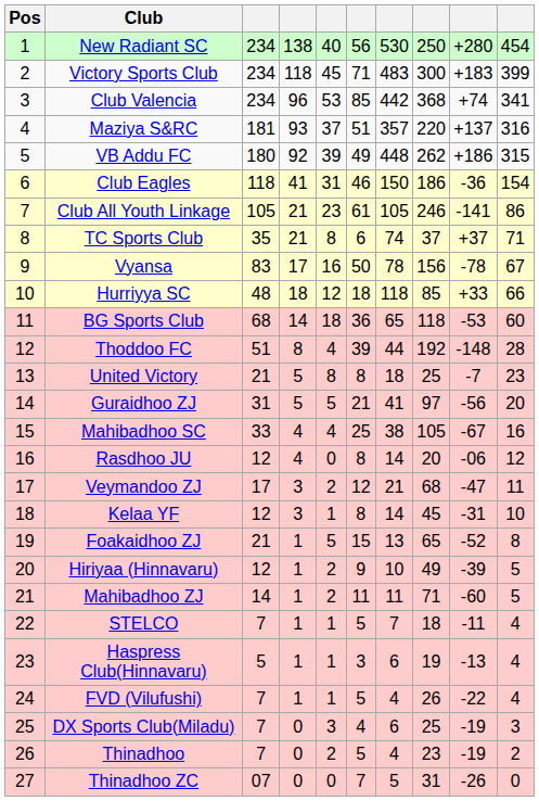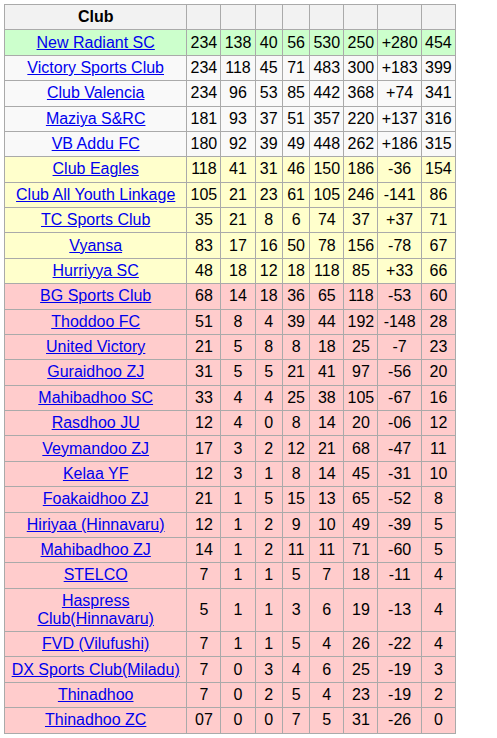- column: Pos | 1 | 2 | 3 | 4 | 5 | 6 | 7 | 8 | 9 | 10 | 11 | 12 | 13 | 14 | 15 | 16 | 17 | 18 | 19 | 20 | 21 | 22 | 23 | 24 | 25 | 26 | 27
